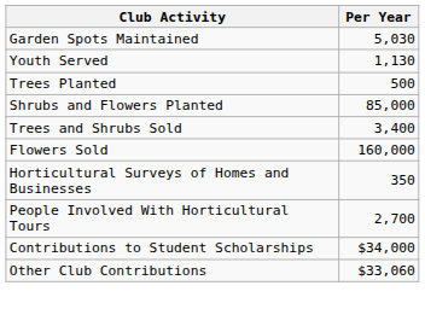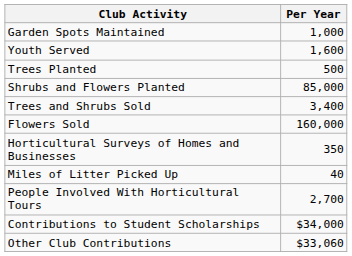Garden Spots Maintained | Per Year: 5,030 -> 1,000
Youth Served | Per Year: 1,130 -> 1,600
+ row: Miles of Litter Picked Up | 40
